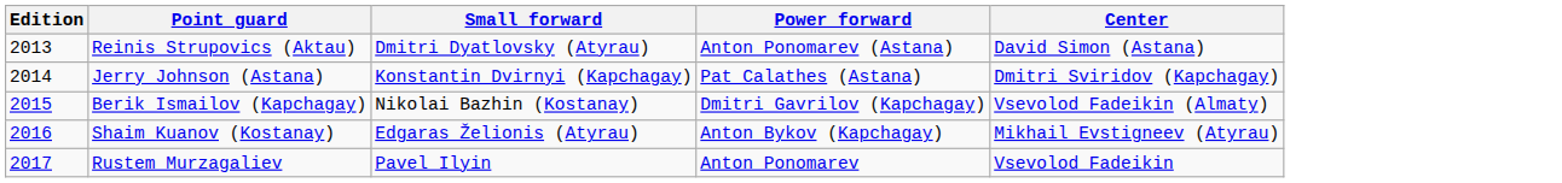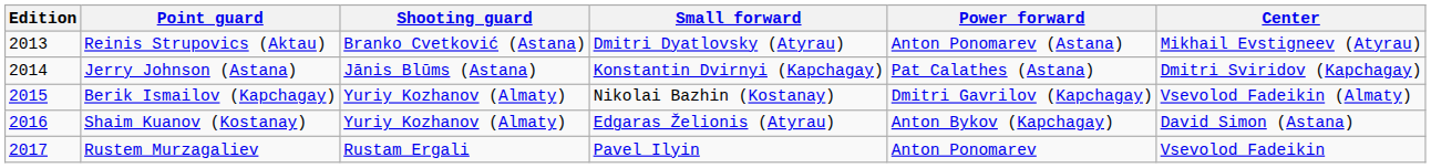+ column: Shooting guard | Branko Cvetković (Astana) | Jānis Blūms (Astana) | Yuriy Kozhanov (Almaty) | Yuriy Kozhanov (Almaty) | Rustam Ergali
Reinis Strupovics (Aktau) | Center: David Simon (Astana) -> Mikhail Evstigneev (Atyrau)
Shaim Kuanov (Kostanay) | Center: Mikhail Evstigneev (Atyrau) -> David Simon (Astana)
